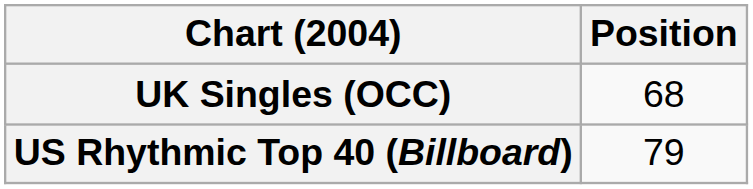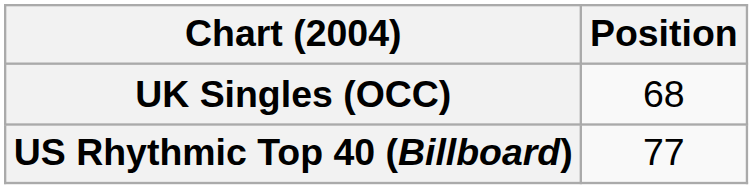US Rhythmic Top 40 (Billboard) | Position: 79 -> 77
